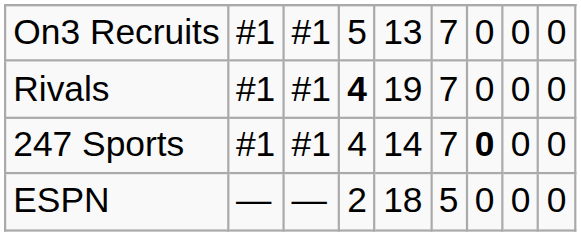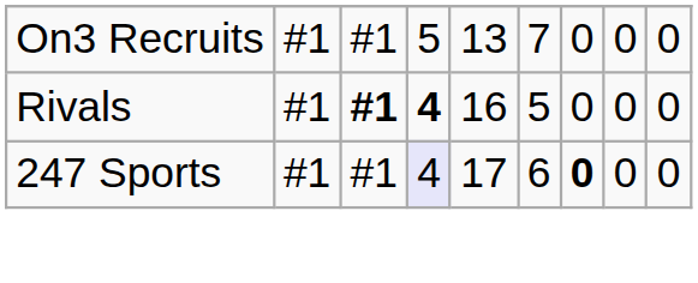Rivals | column 3: normal -> bold
Rivals | column 5: 19 -> 16
Rivals | column 6: 7 -> 5
247 Sports | column 4: no background -> lavender background
247 Sports | column 5: 14 -> 17
247 Sports | column 6: 7 -> 6
- row: ESPN | — | — | 2 | 18 | 5 | 0 | 0 | 0
